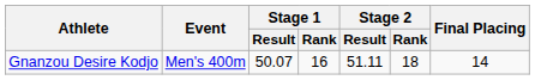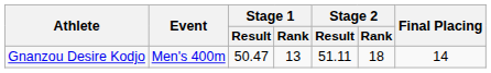Gnanzou Desire Kodjo | Stage 1 / Result: 50.07 -> 50.47
Gnanzou Desire Kodjo | Stage 1 / Rank: 16 -> 13
